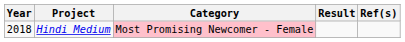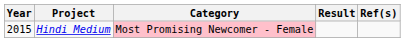Hindi Medium | Year: 2018 -> 2015
